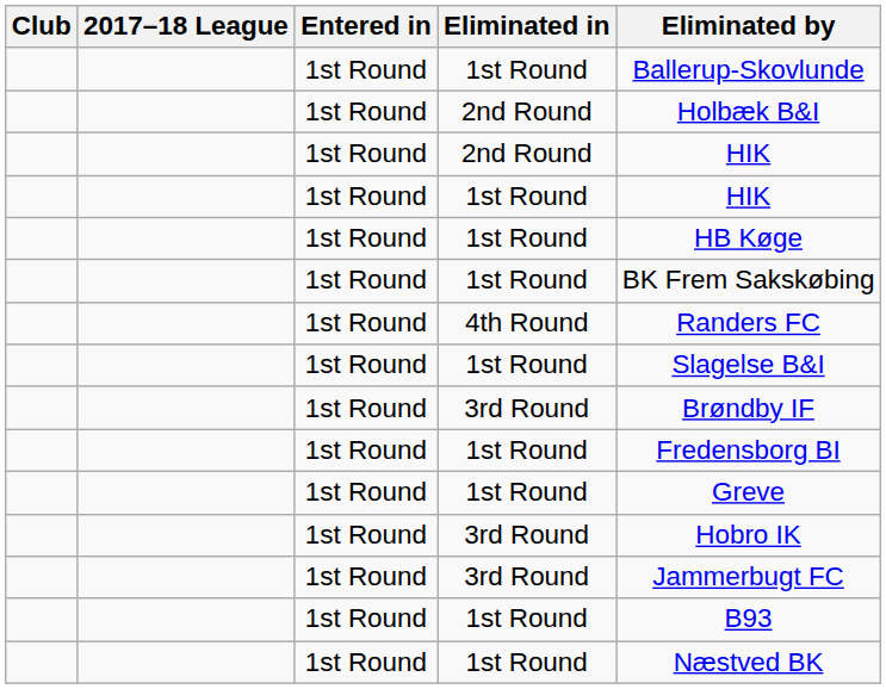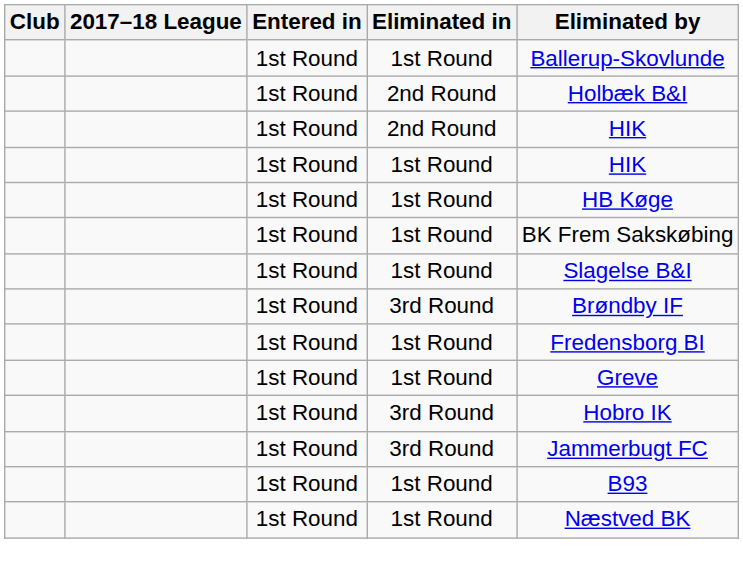- row: 1st Round | 4th Round | Randers FC
